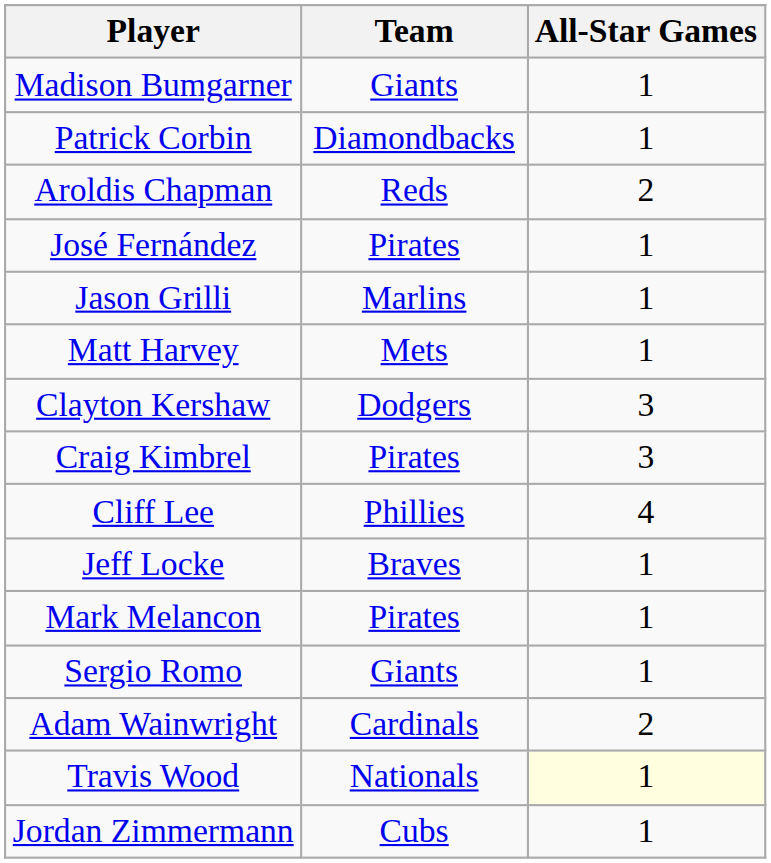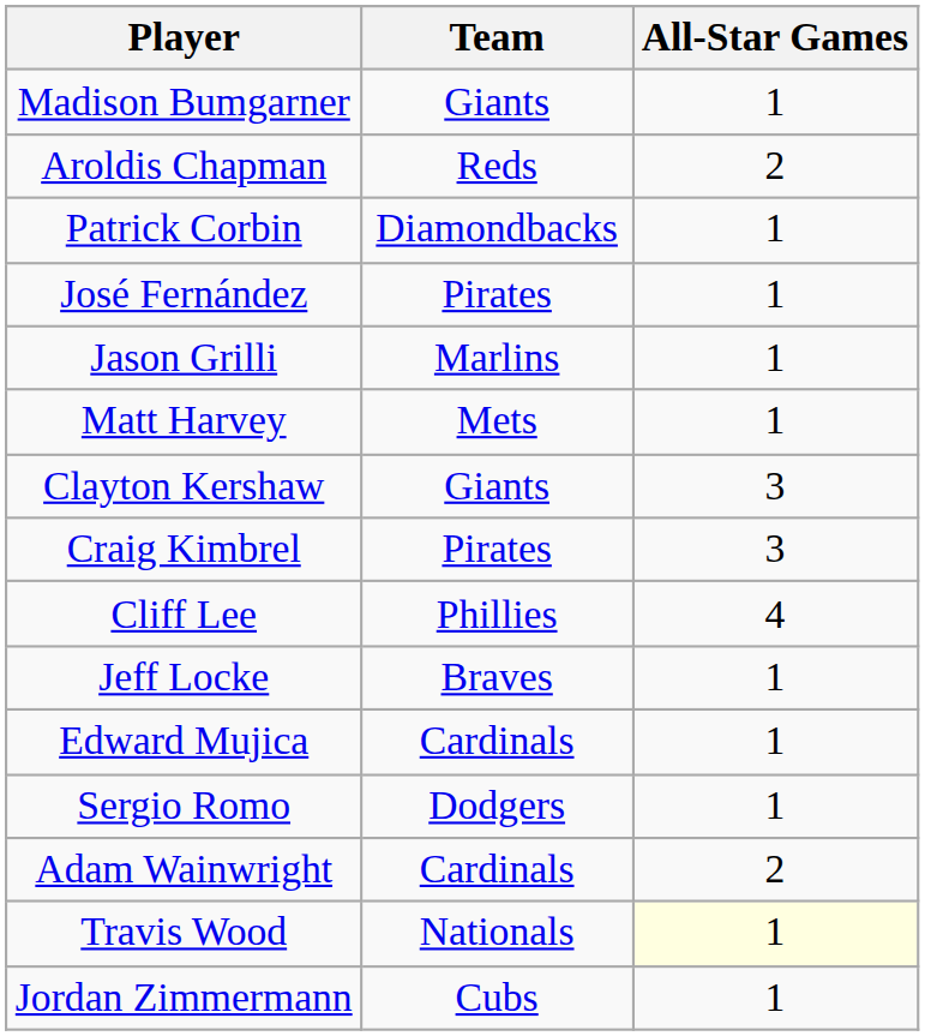rows swapped: Aroldis Chapman <-> Patrick Corbin
Clayton Kershaw | Team: Dodgers -> Giants
- row: Mark Melancon | Pirates | 1
+ row: Edward Mujica | Cardinals | 1
Sergio Romo | Team: Giants -> Dodgers
